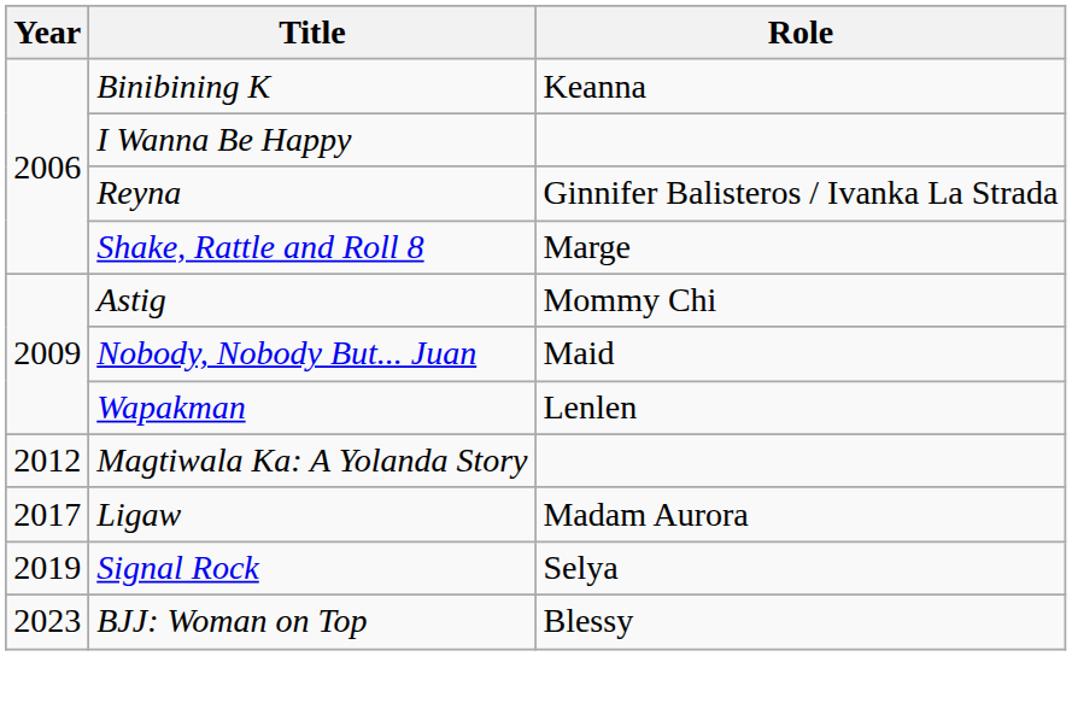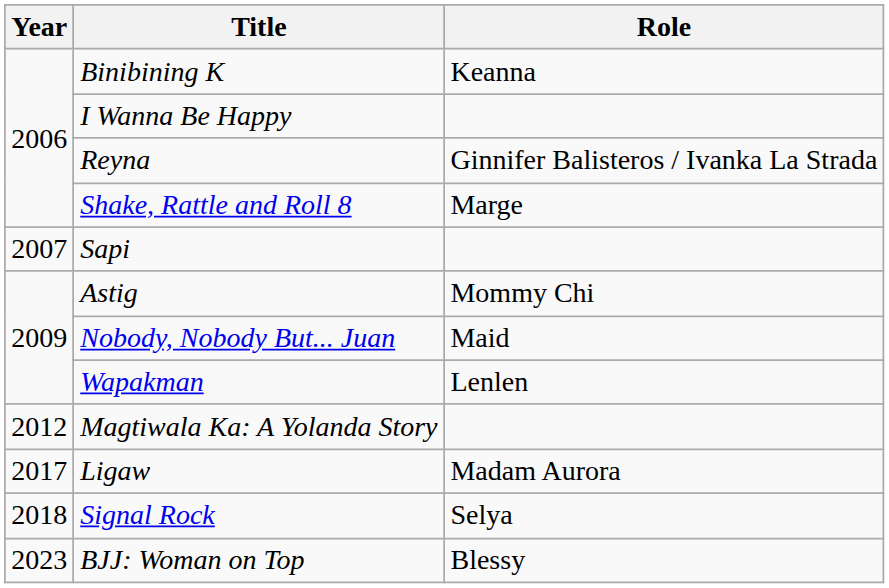+ row: 2007 | Sapi
Signal Rock | Year: 2019 -> 2018
